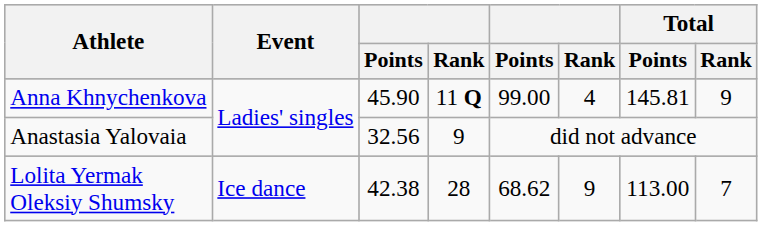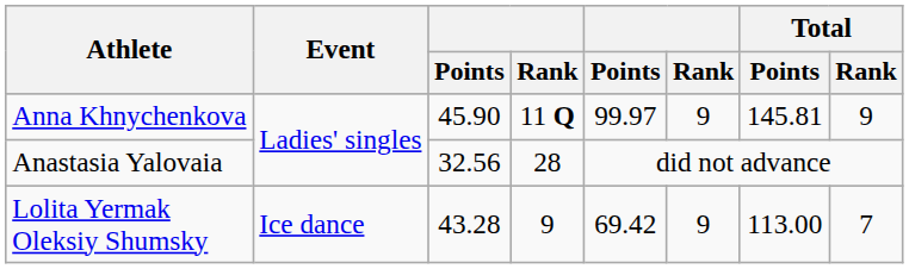Anna Khnychenkova | column 5: 99.00 -> 99.97
Anna Khnychenkova | column 6: 4 -> 9
Anastasia Yalovaia | column 4: 9 -> 28
Lolita Yermak Oleksiy Shumsky | column 3: 42.38 -> 43.28
Lolita Yermak Oleksiy Shumsky | column 4: 28 -> 9
Lolita Yermak Oleksiy Shumsky | column 5: 68.62 -> 69.42
